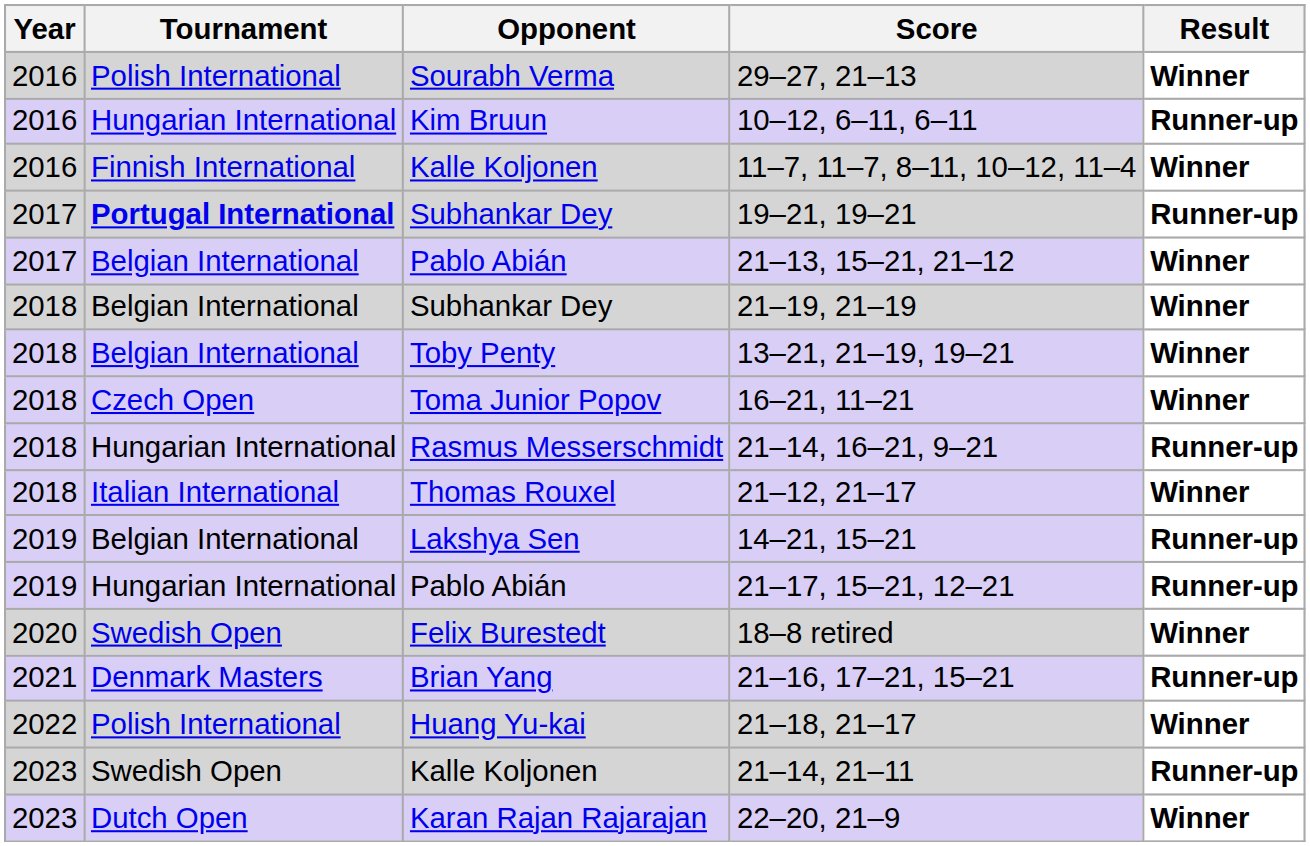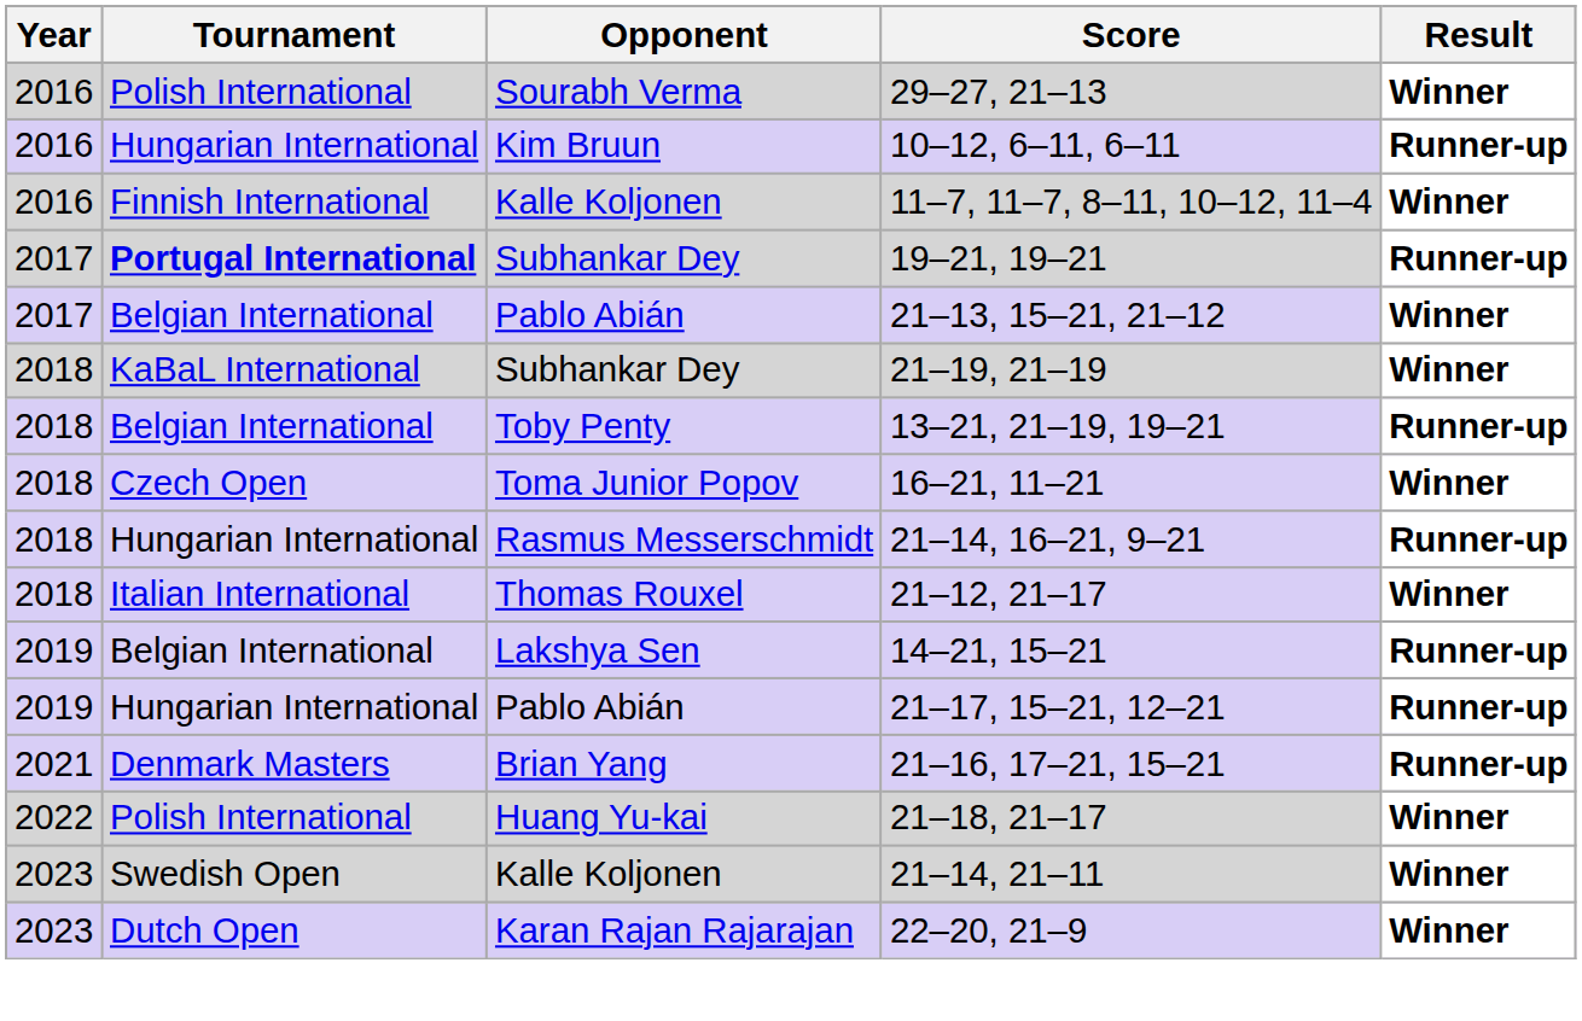21–19, 21–19 | Tournament: Belgian International -> KaBaL International
13–21, 21–19, 19–21 | Result: Winner -> Runner-up
- row: 2020 | Swedish Open | Felix Burestedt | 18–8 retired | Winner
21–14, 21–11 | Result: Runner-up -> Winner
